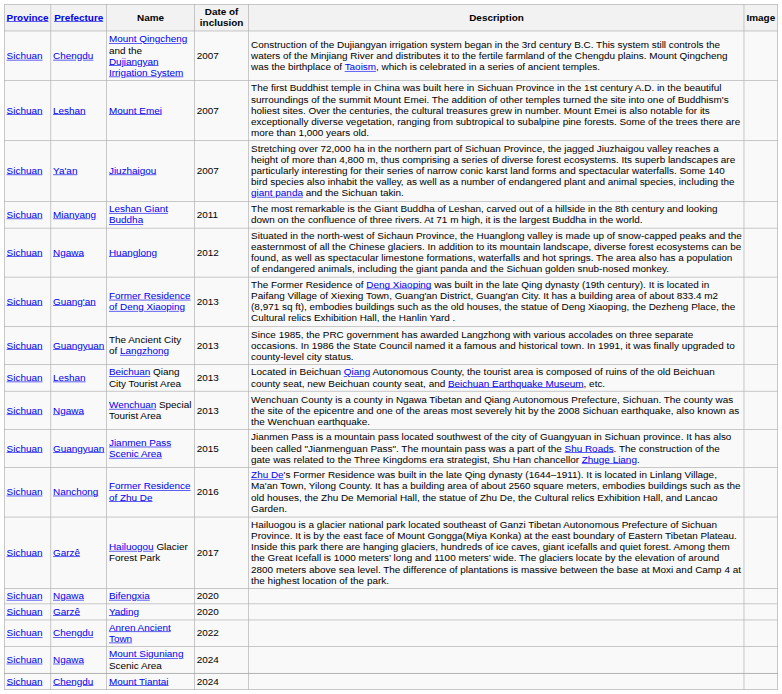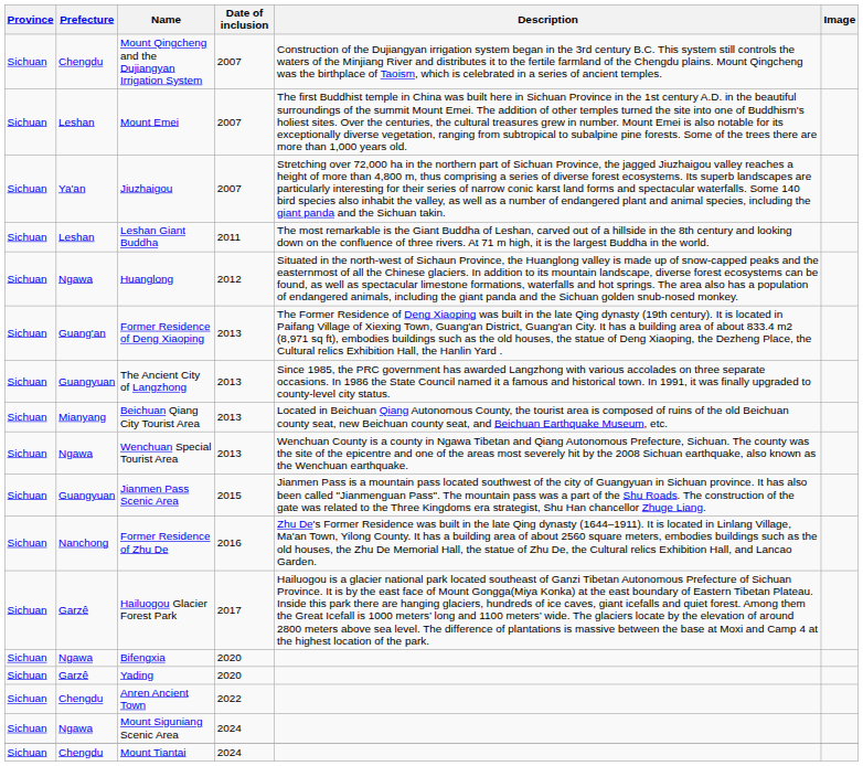Leshan Giant Buddha | Prefecture: Mianyang -> Leshan
Beichuan Qiang City Tourist Area | Prefecture: Leshan -> Mianyang
